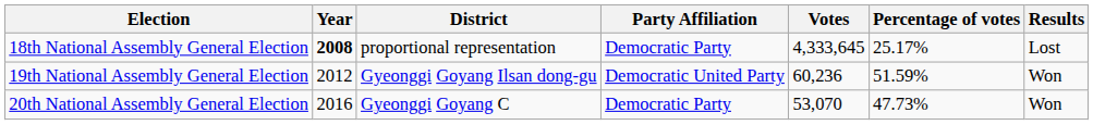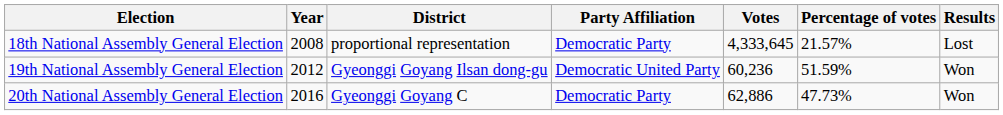18th National Assembly General Election | Year: bold -> normal
18th National Assembly General Election | Percentage of votes: 25.17% -> 21.57%
20th National Assembly General Election | Votes: 53,070 -> 62,886
